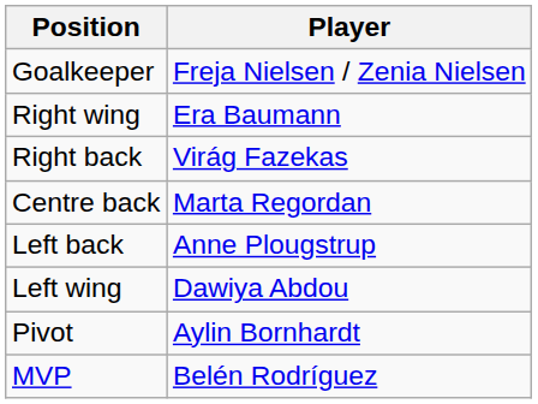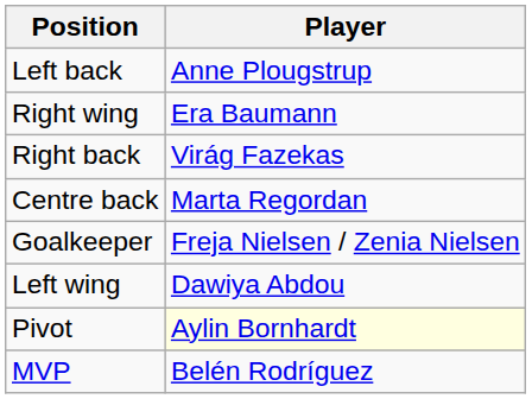rows swapped: Goalkeeper <-> Left back
Pivot | Player: no background -> lightyellow background
